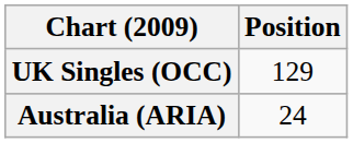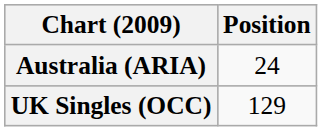rows swapped: Australia (ARIA) <-> UK Singles (OCC)
